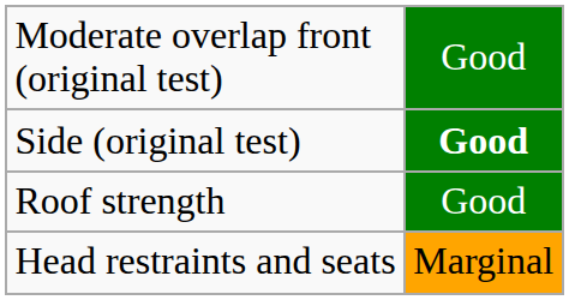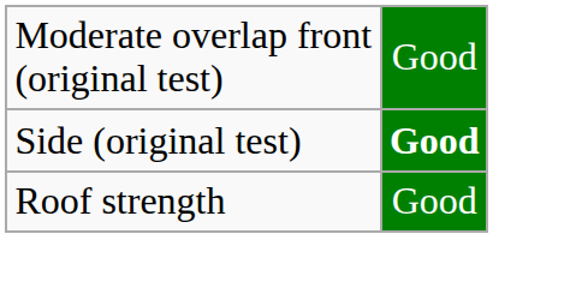- row: Head restraints and seats | Marginal
